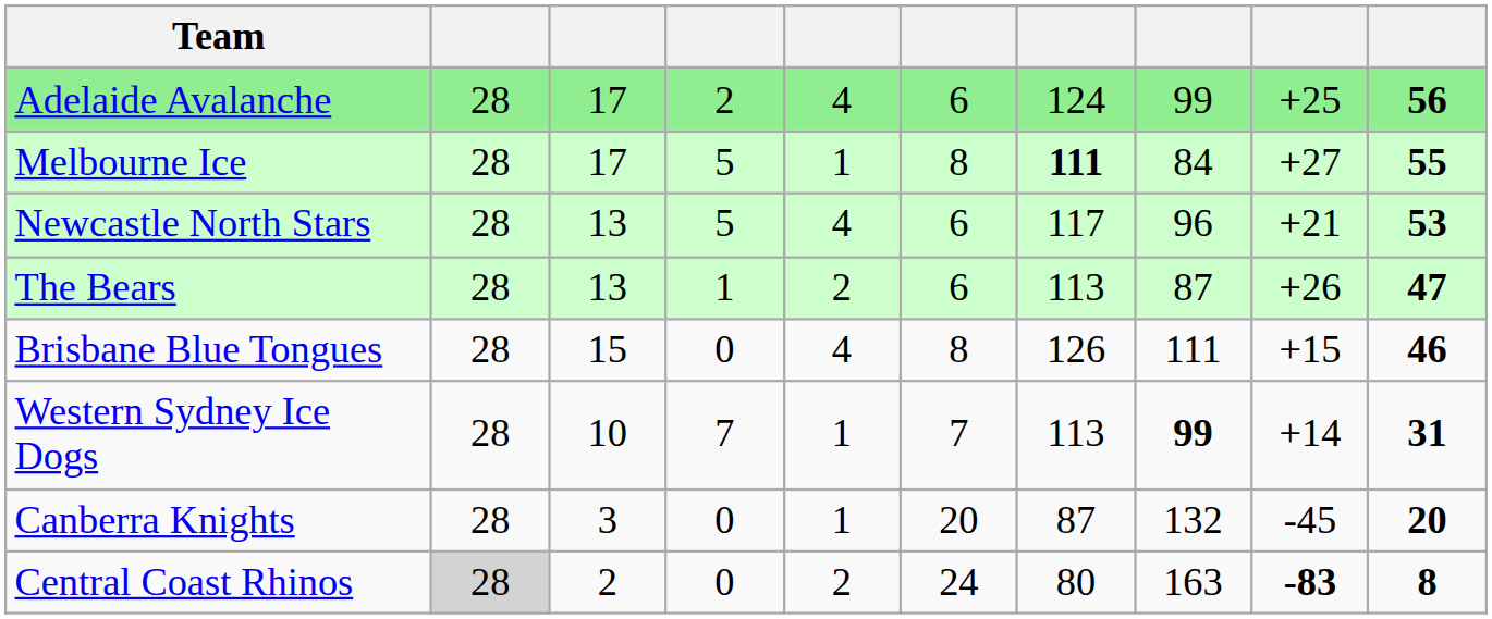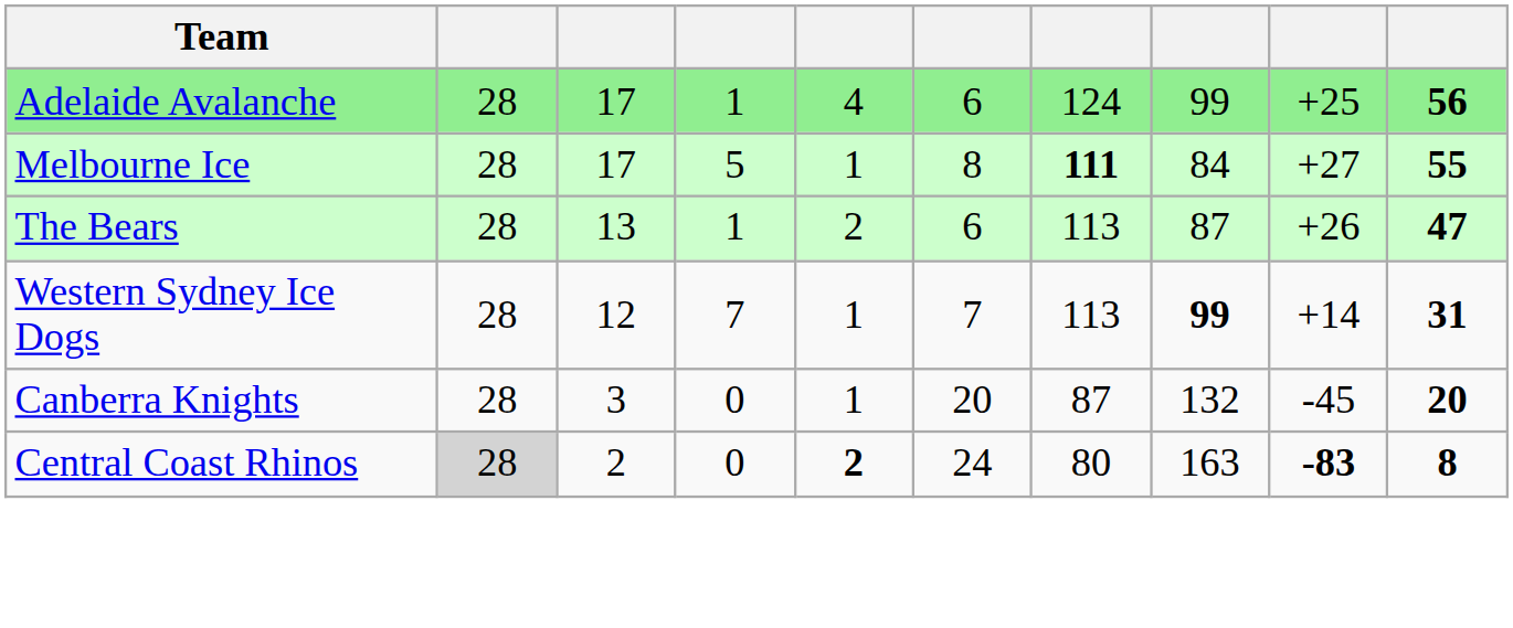Adelaide Avalanche | column 4: 2 -> 1
- row: Newcastle North Stars | 28 | 13 | 5 | 4 | 6 | 117 | 96 | +21 | 53
- row: Brisbane Blue Tongues | 28 | 15 | 0 | 4 | 8 | 126 | 111 | +15 | 46
Western Sydney Ice Dogs | column 3: 10 -> 12
Central Coast Rhinos | column 5: normal -> bold
